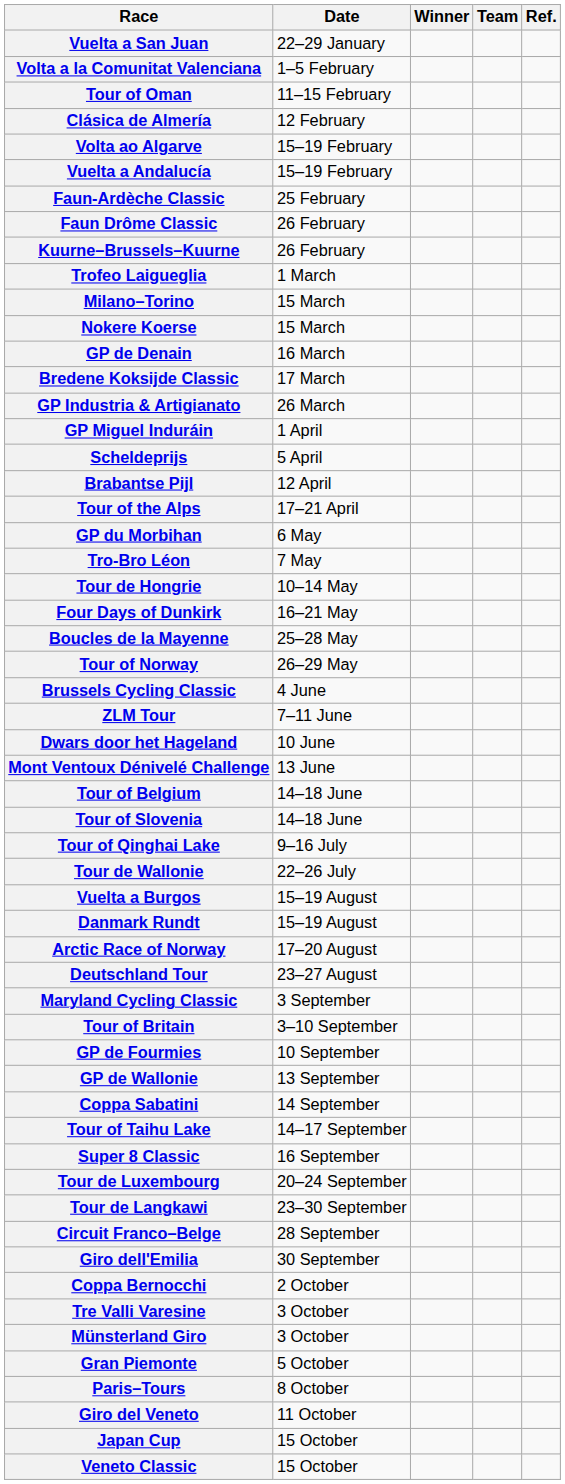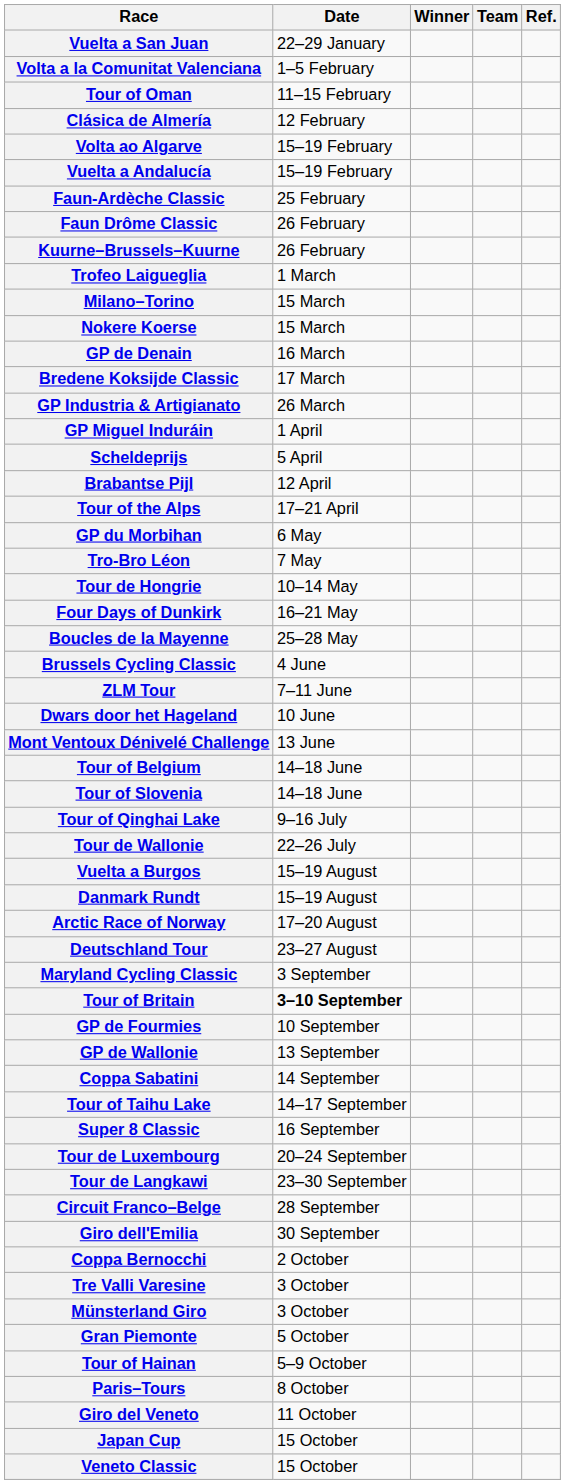- row: Tour of Norway | 26–29 May
Tour of Britain | Date: normal -> bold
+ row: Tour of Hainan | 5–9 October
